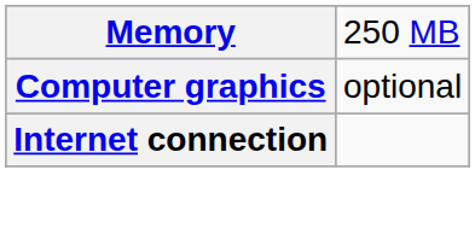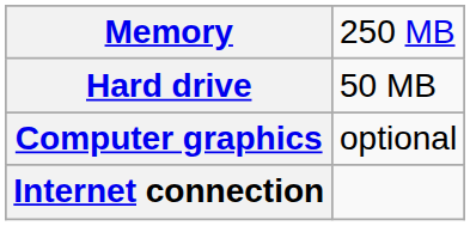+ row: Hard drive | 50 MB
